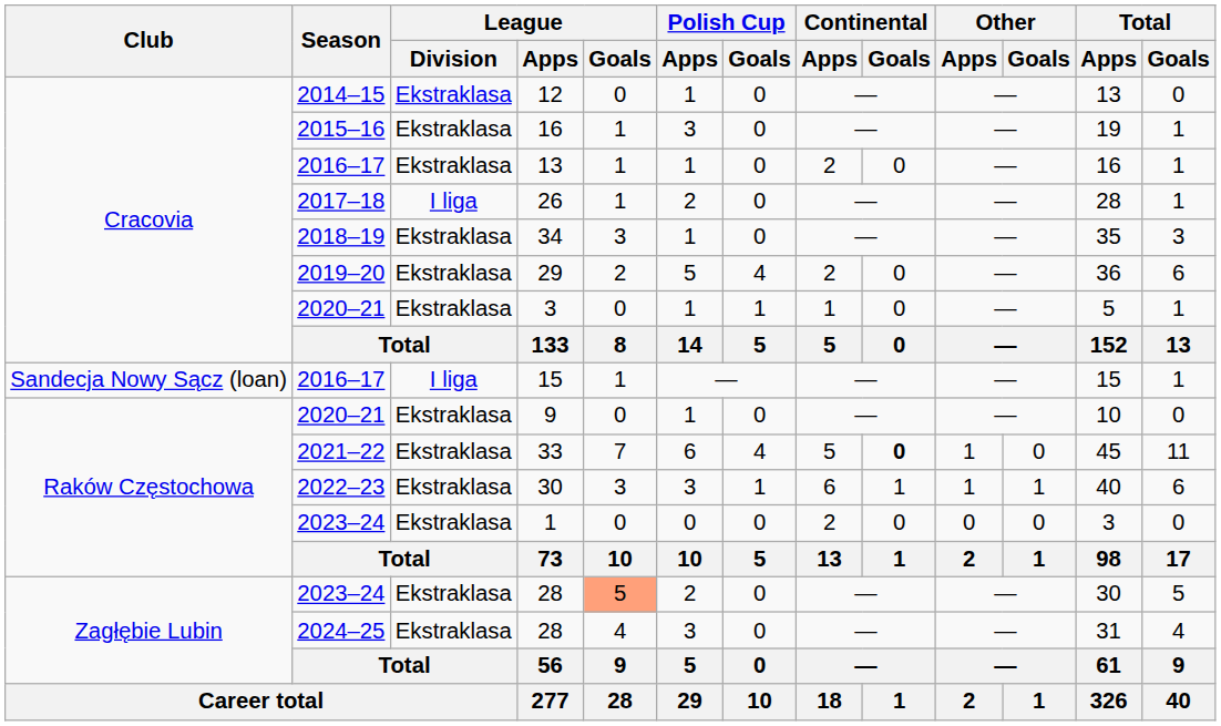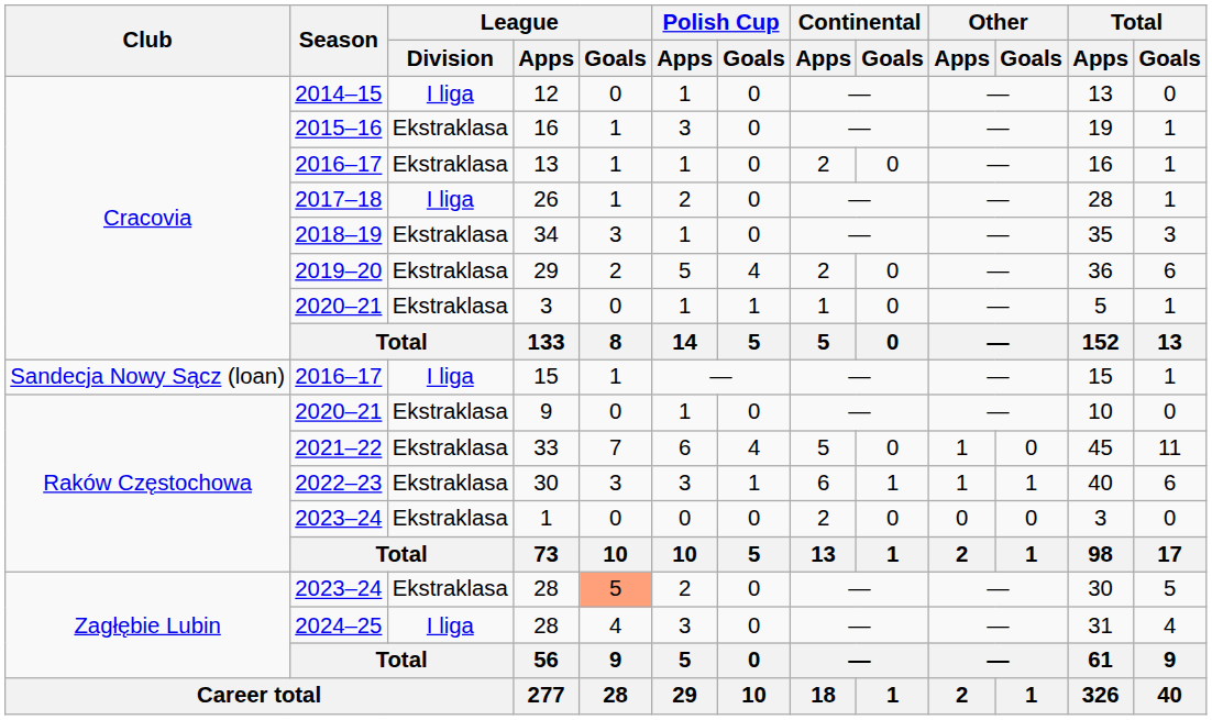12 | League / Division: Ekstraklasa -> I liga
33 | Continental / Goals: bold -> normal
2024–25 / 28 | League / Division: Ekstraklasa -> I liga
